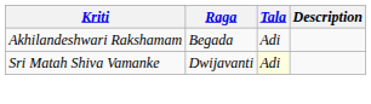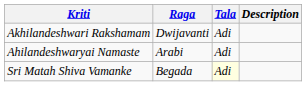Akhilandeshwari Rakshamam | Raga: Begada -> Dwijavanti
+ row: Ahilandeshwaryai Namaste | Arabi | Adi
Sri Matah Shiva Vamanke | Raga: Dwijavanti -> Begada
